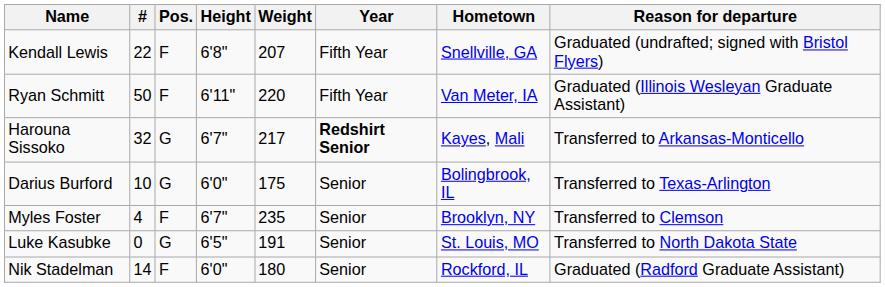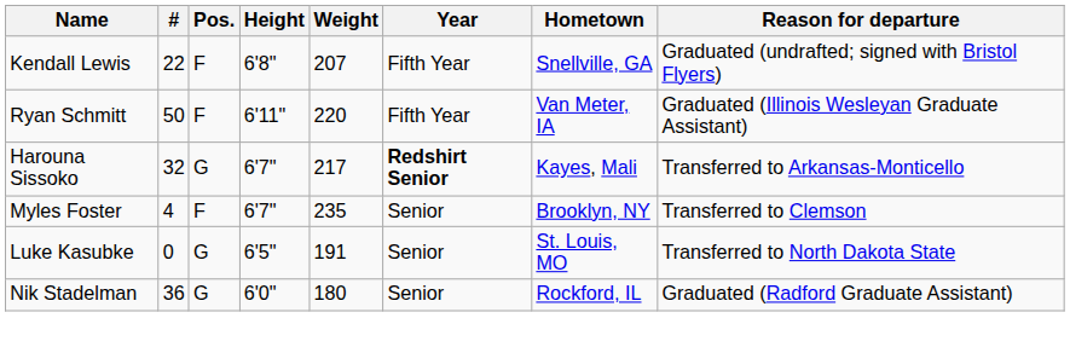- row: Darius Burford | 10 | G | 6'0" | 175 | Senior | Bolingbrook, IL | Transferred to Texas-Arlington
Nik Stadelman | #: 14 -> 36
Nik Stadelman | Pos.: F -> G
